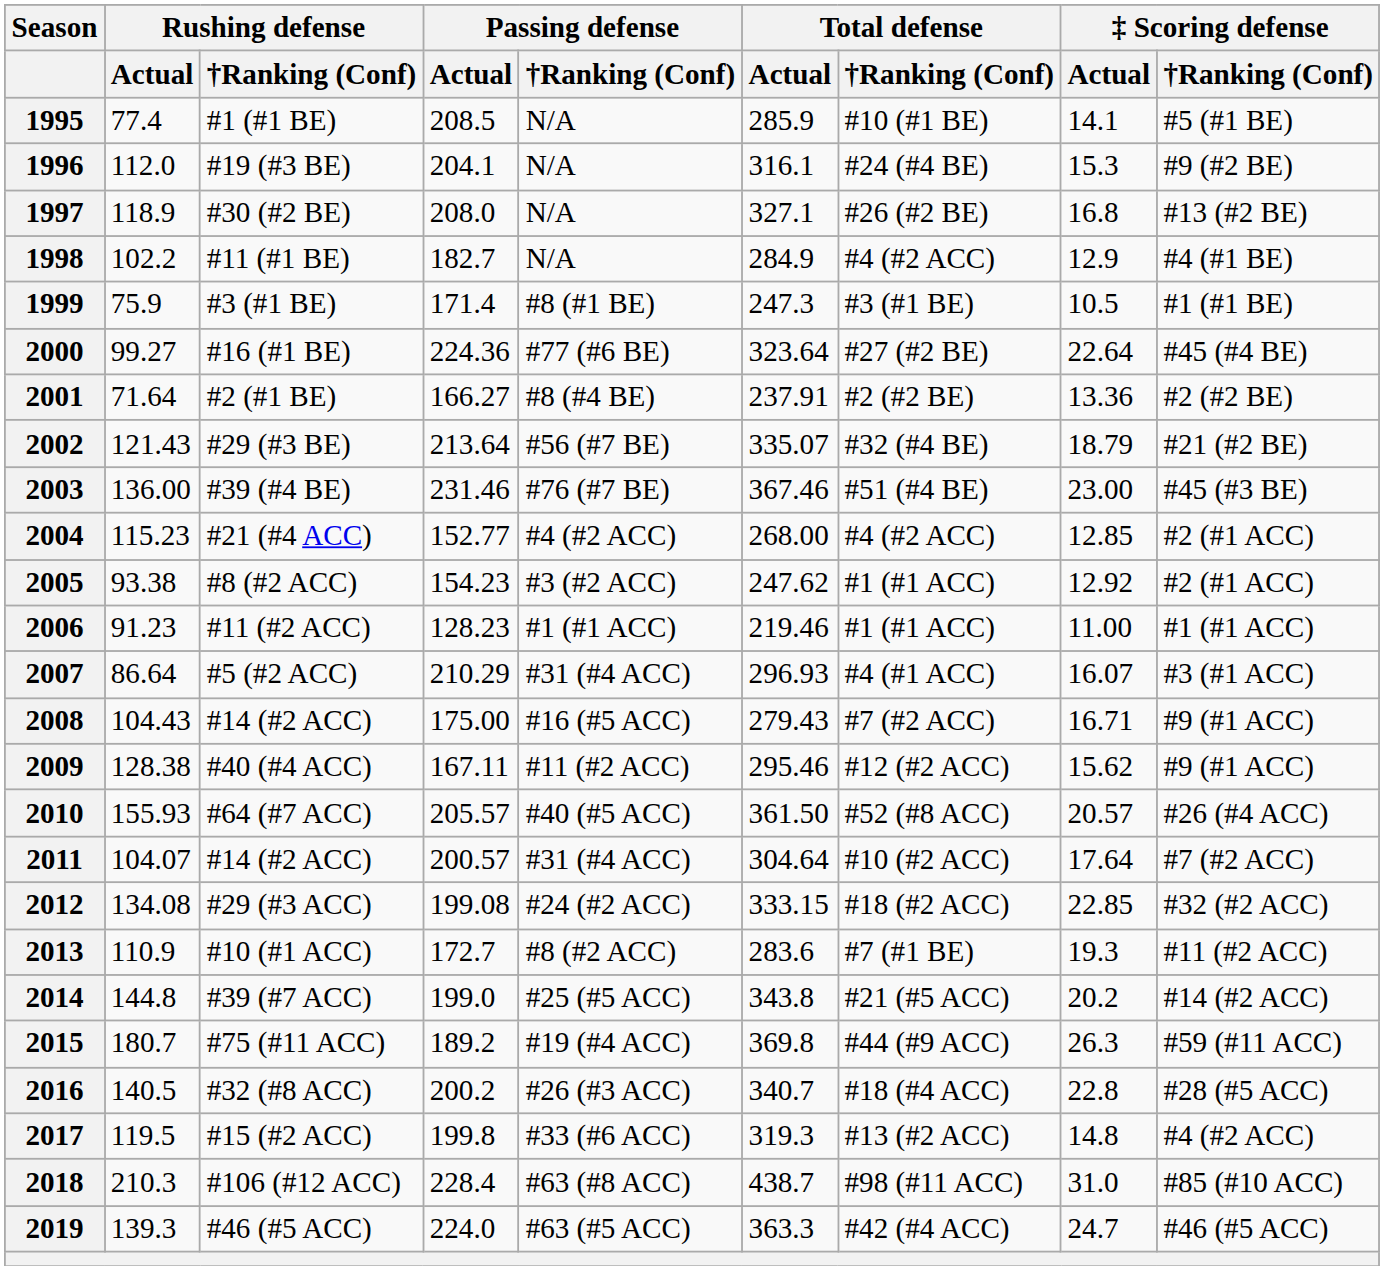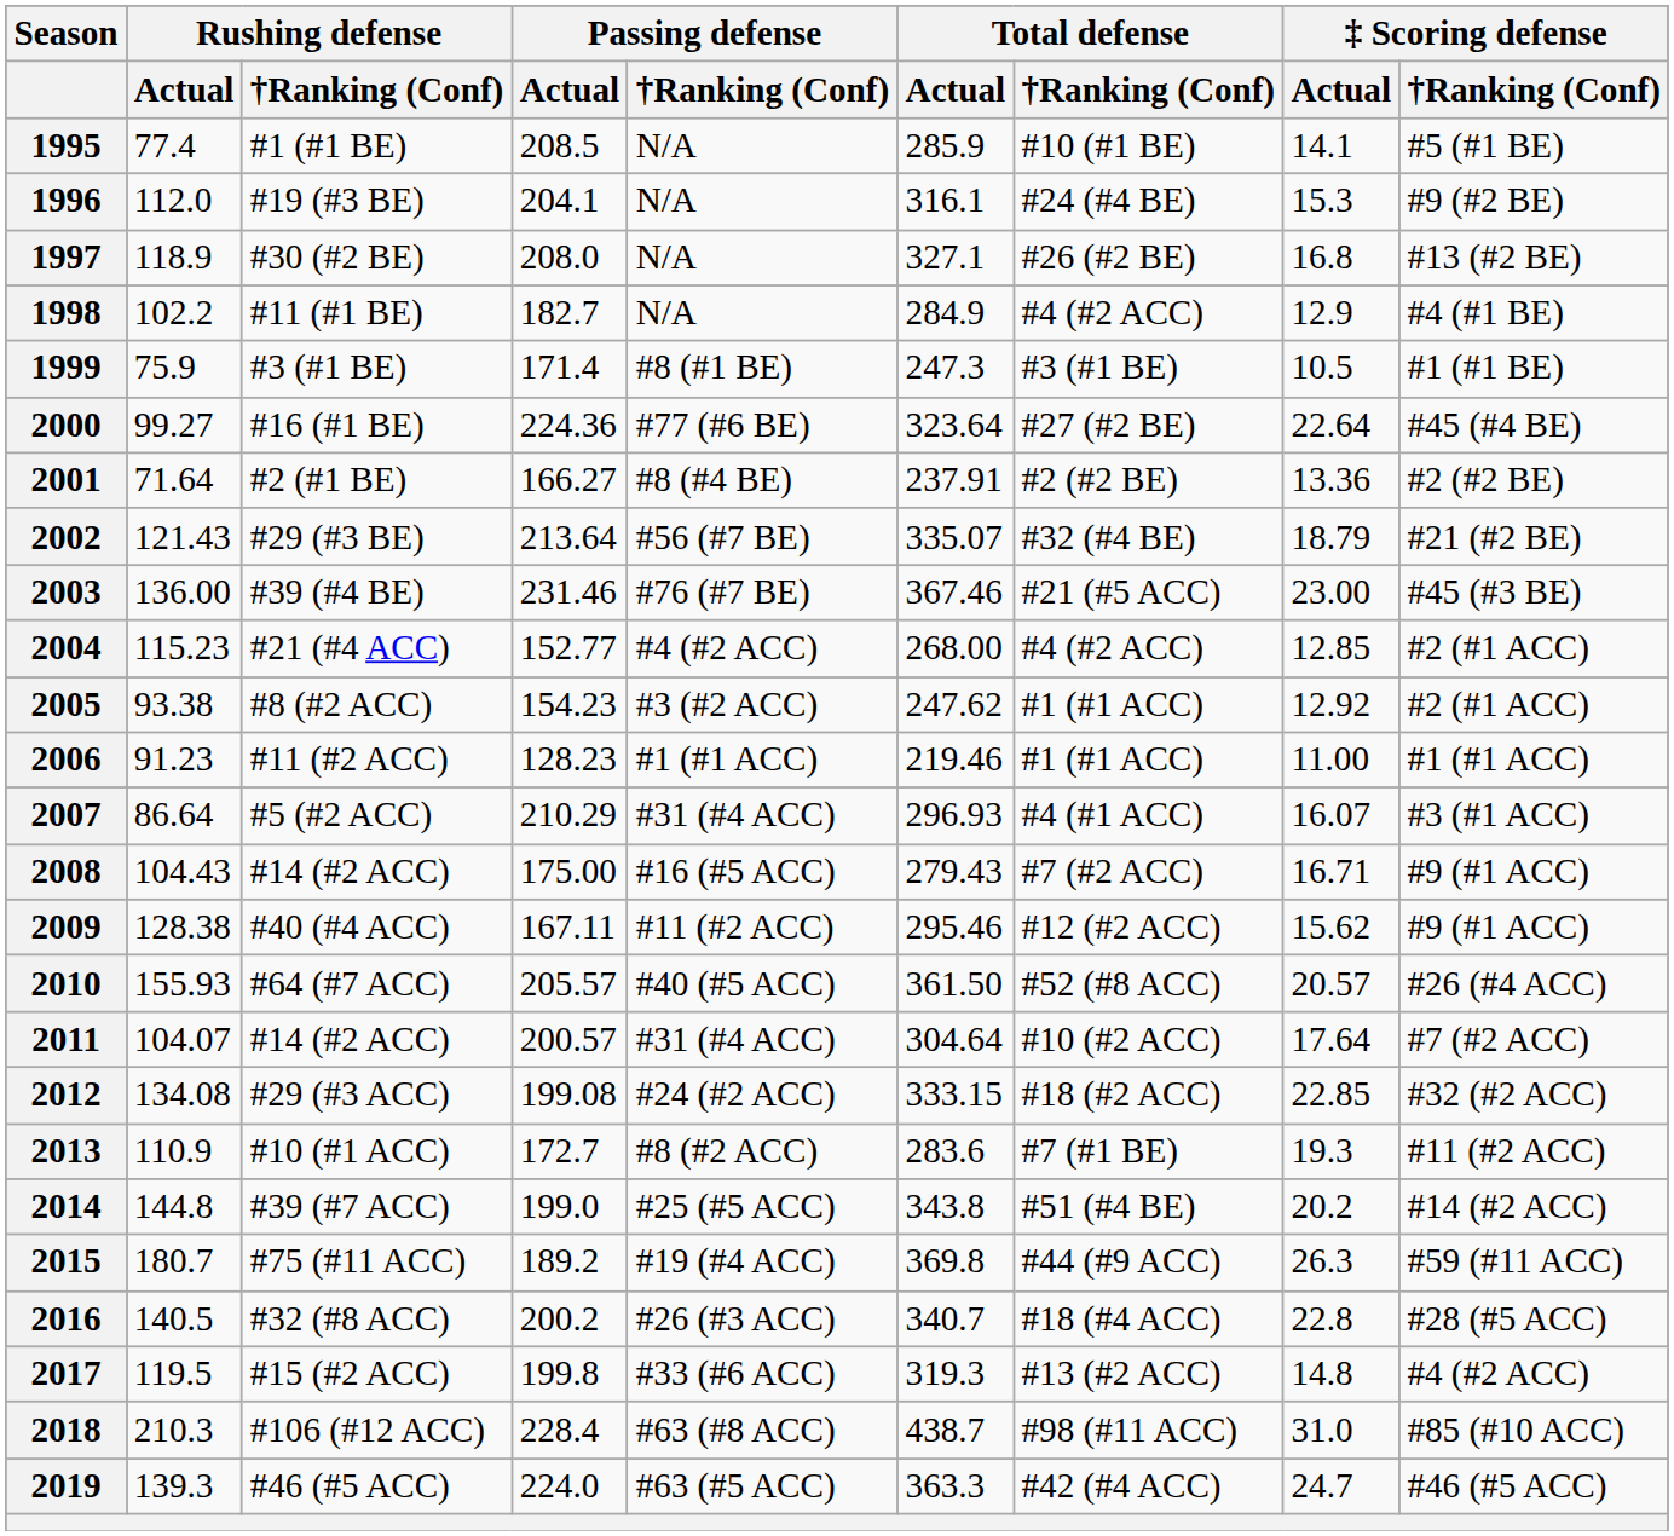2003 | Total defense / †Ranking (Conf): #51 (#4 BE) -> #21 (#5 ACC)
2014 | Total defense / †Ranking (Conf): #21 (#5 ACC) -> #51 (#4 BE)
